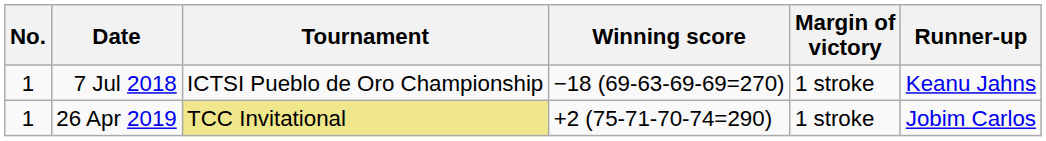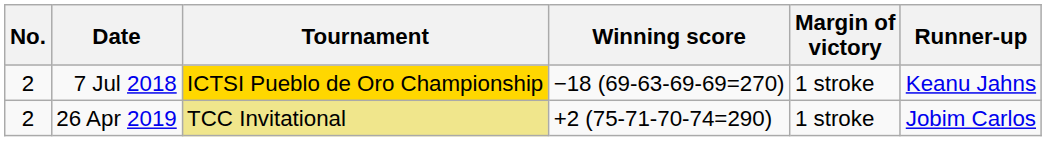7 Jul 2018 | No.: 1 -> 2
7 Jul 2018 | Tournament: no background -> gold background
26 Apr 2019 | No.: 1 -> 2
